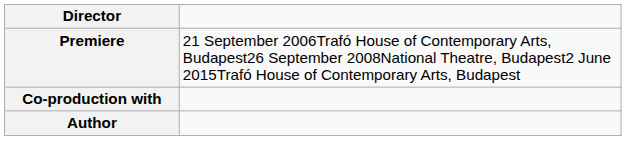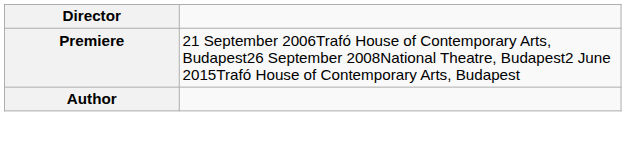- row: Co-production with
